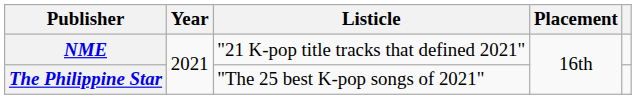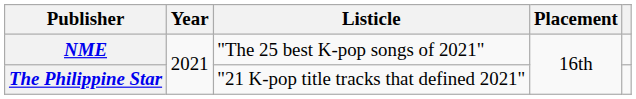NME | Listicle: "21 K-pop title tracks that defined 2021" -> "The 25 best K-pop songs of 2021"
The Philippine Star | Listicle: "The 25 best K-pop songs of 2021" -> "21 K-pop title tracks that defined 2021"
